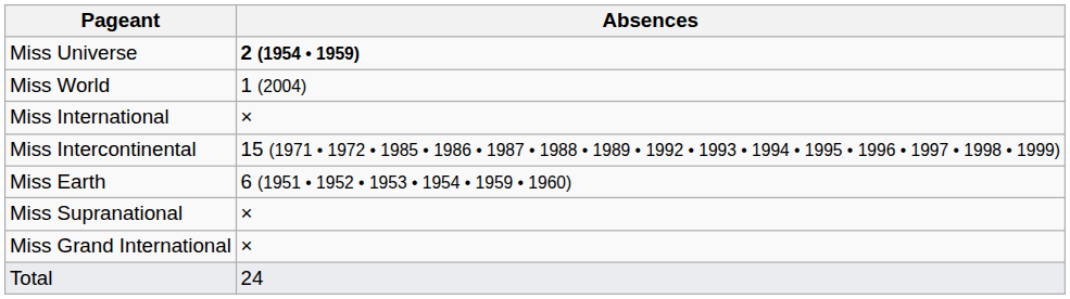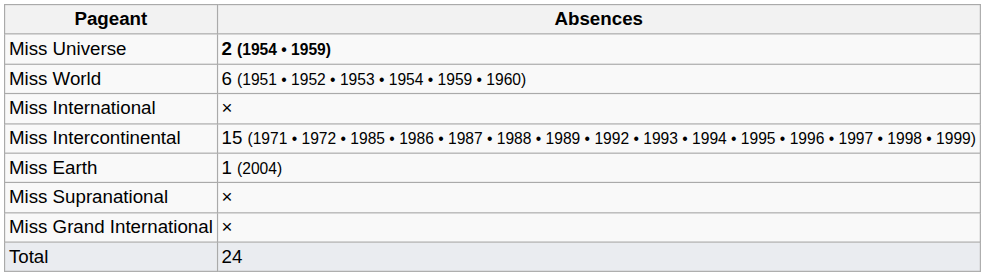Miss World | Absences: 1 (2004) -> 6 (1951 • 1952 • 1953 • 1954 • 1959 • 1960)
Miss Earth | Absences: 6 (1951 • 1952 • 1953 • 1954 • 1959 • 1960) -> 1 (2004)
